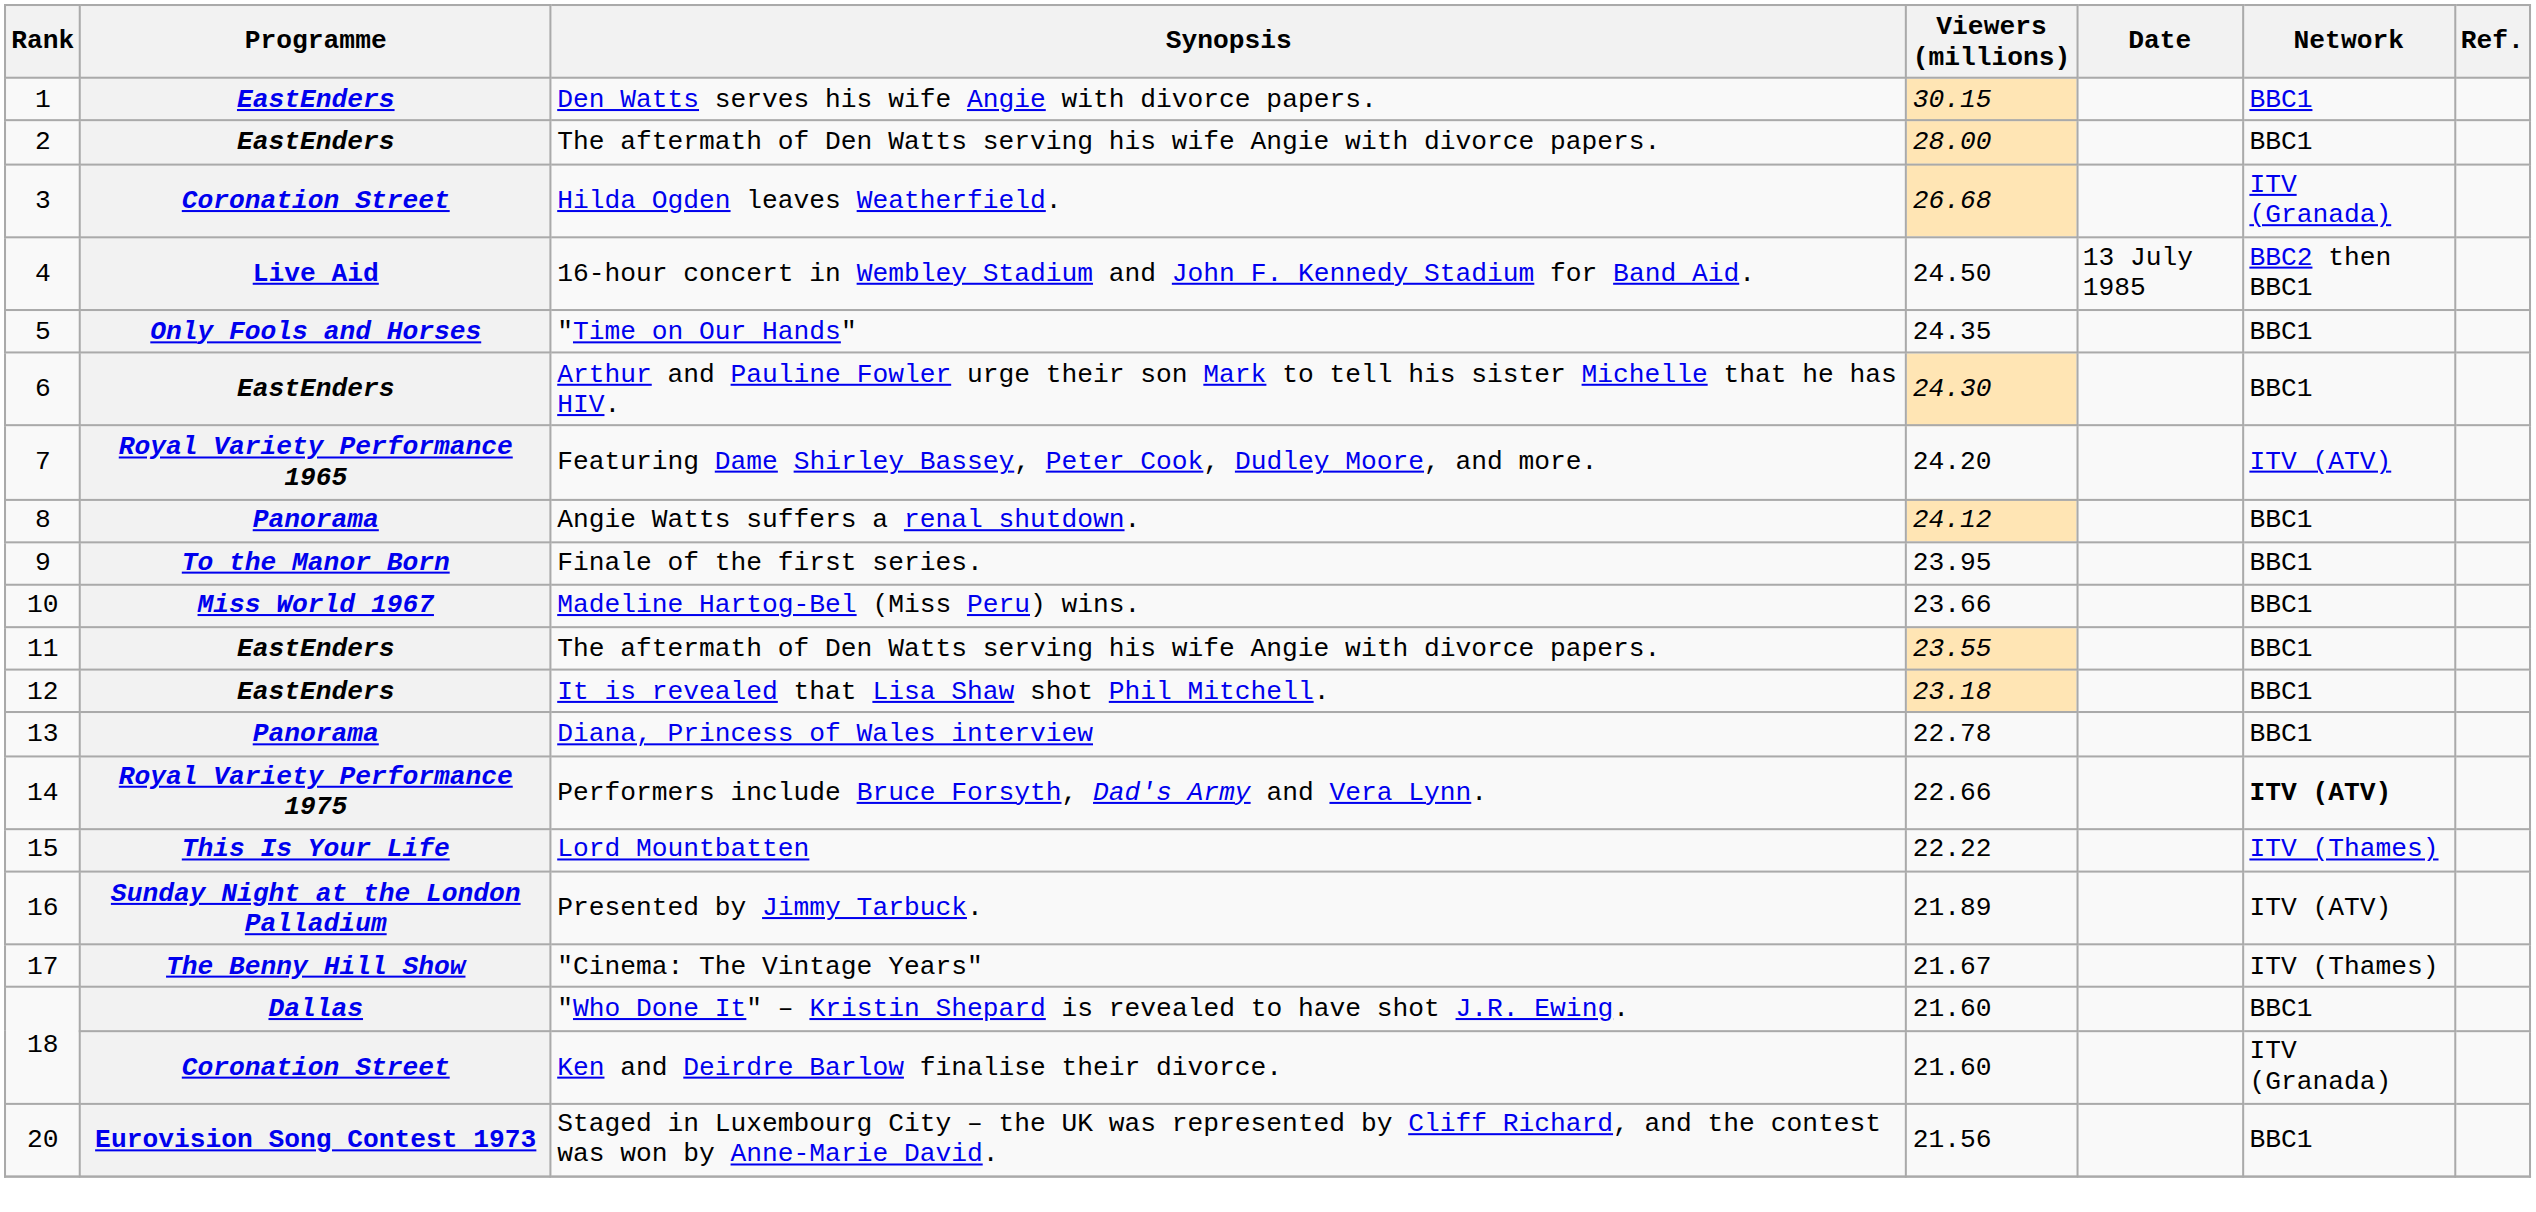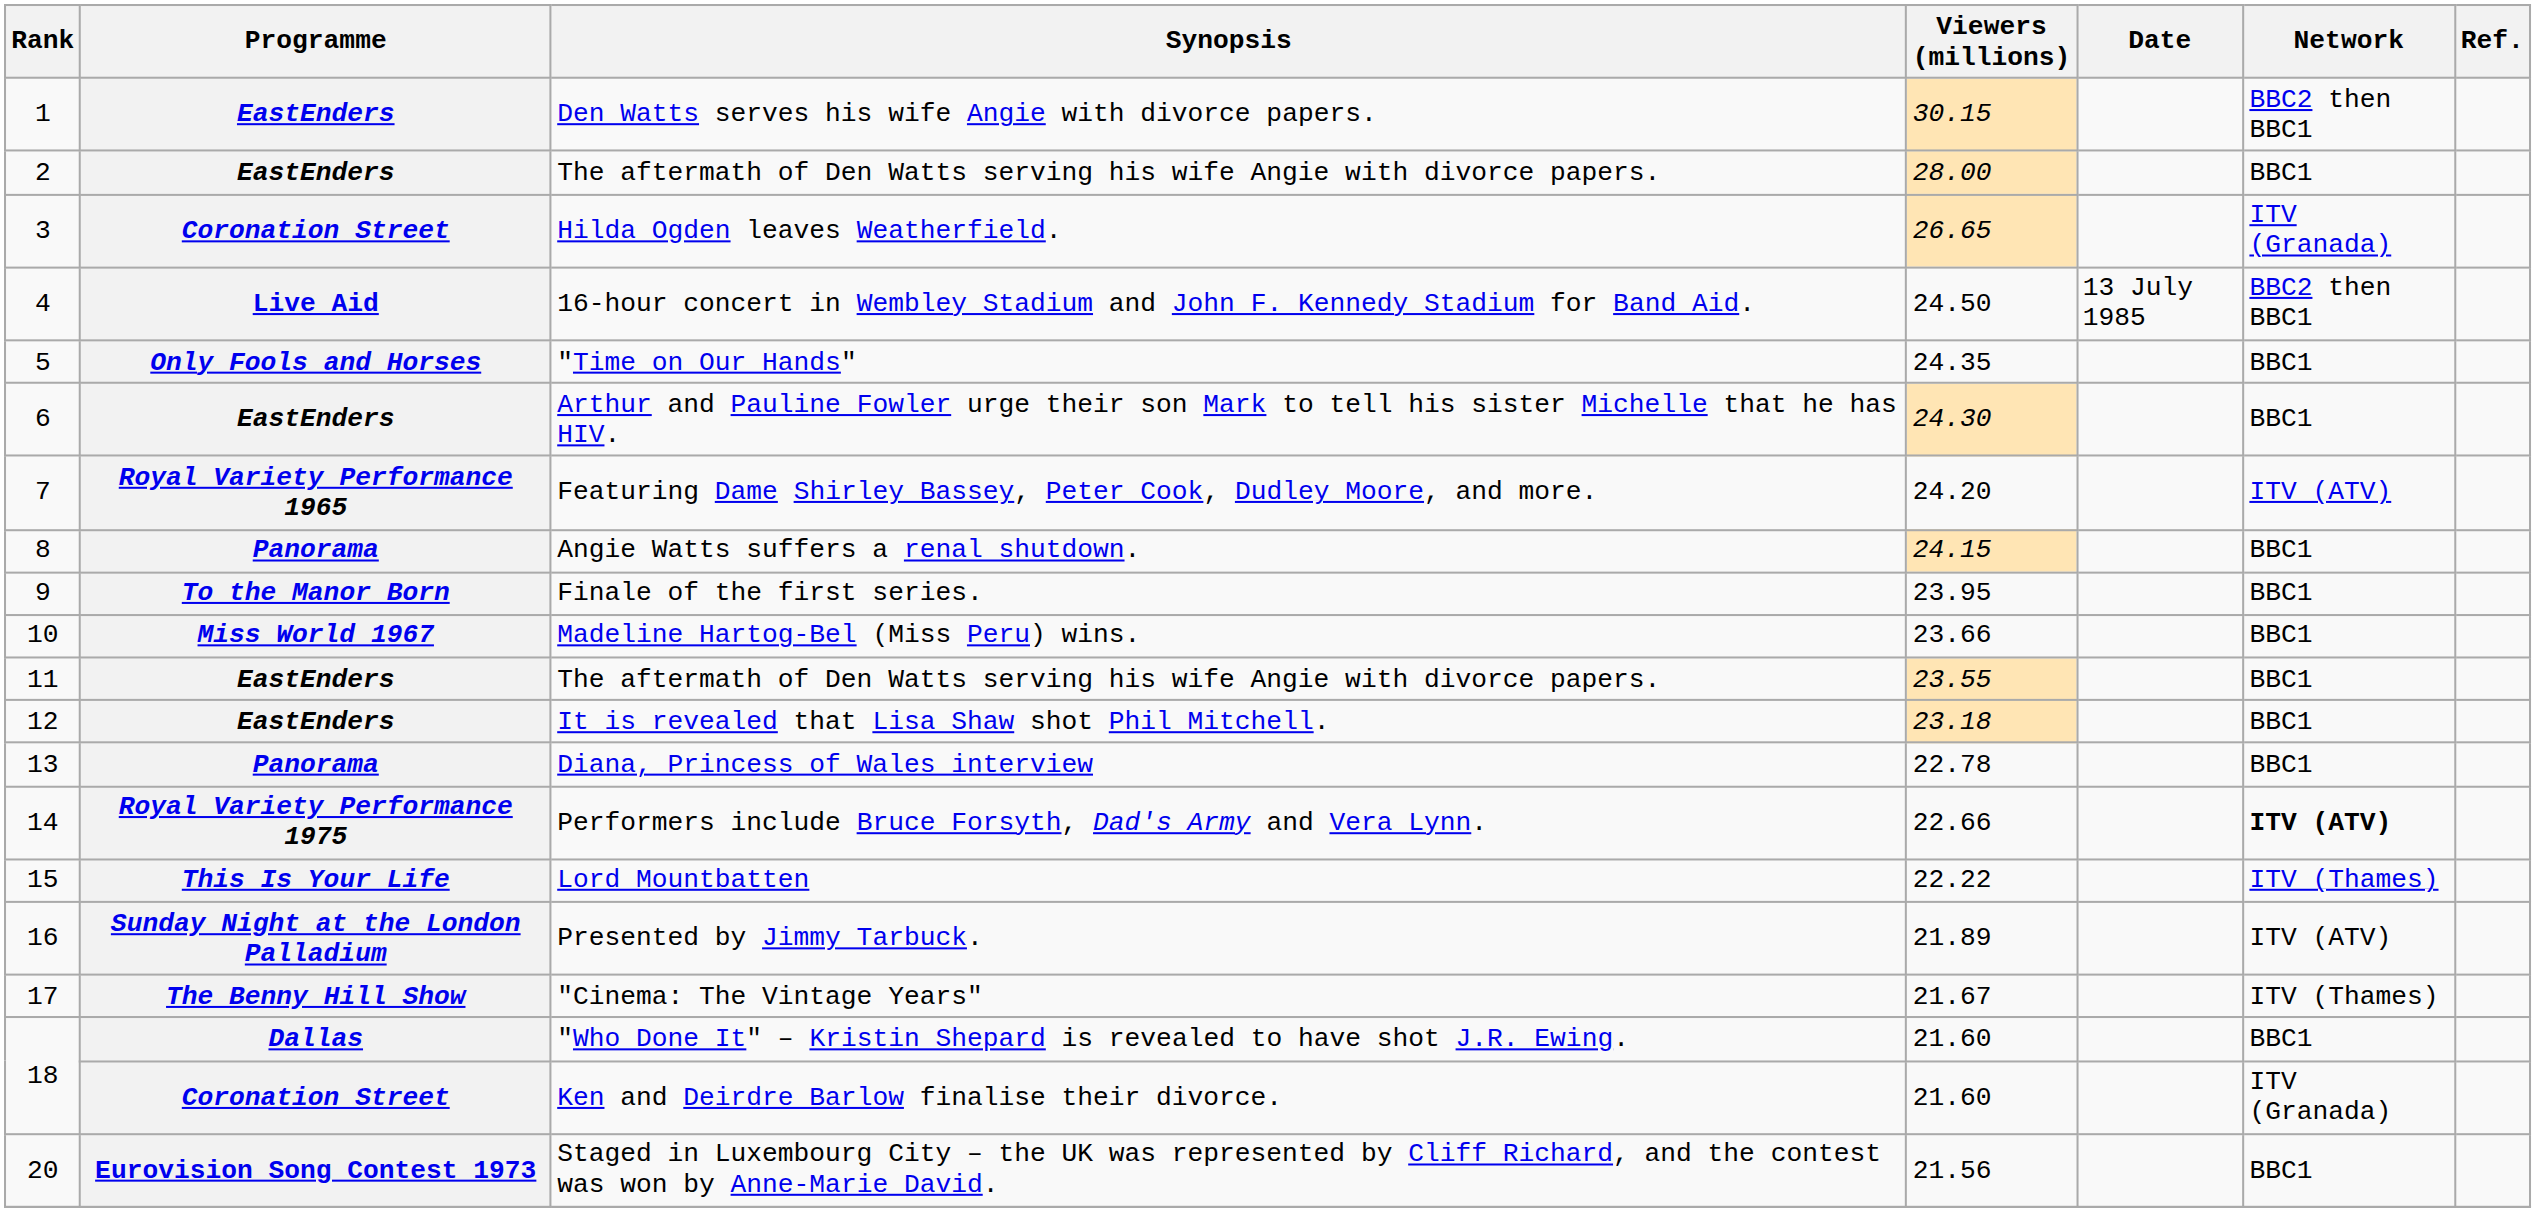Den Watts serves his wife Angie with divorce papers. | Network: BBC1 -> BBC2 then BBC1
Hilda Ogden leaves Weatherfield. | Viewers (millions): 26.68 -> 26.65
Angie Watts suffers a renal shutdown. | Viewers (millions): 24.12 -> 24.15
